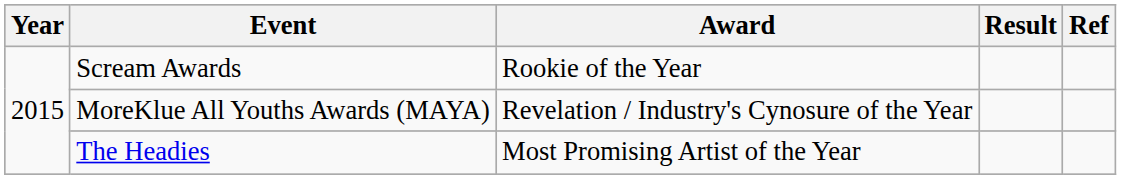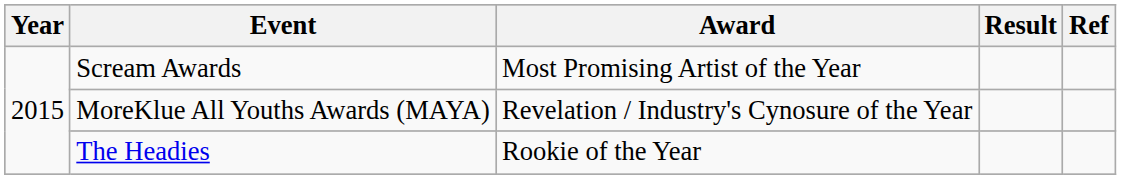Scream Awards | Award: Rookie of the Year -> Most Promising Artist of the Year
The Headies | Award: Most Promising Artist of the Year -> Rookie of the Year
